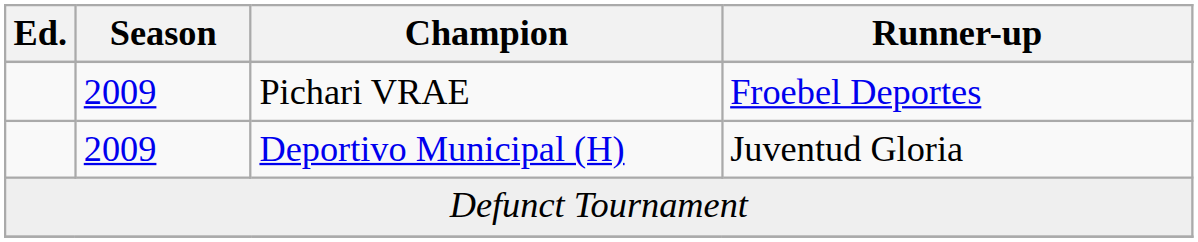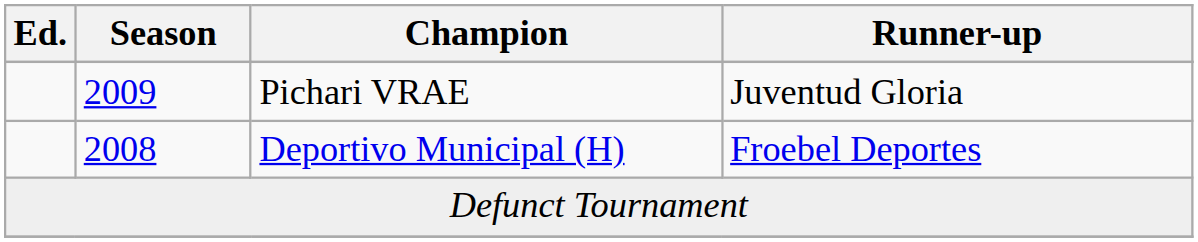Pichari VRAE | Runner-up: Froebel Deportes -> Juventud Gloria
Deportivo Municipal (H) | Season: 2009 -> 2008
Deportivo Municipal (H) | Runner-up: Juventud Gloria -> Froebel Deportes
